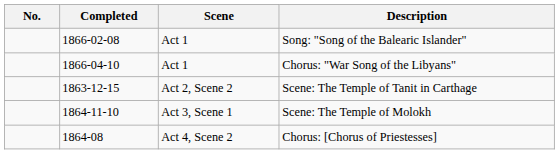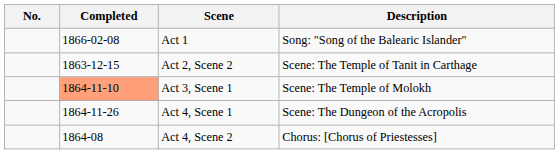- row: 1866-04-10 | Act 1 | Chorus: "War Song of the Libyans"
Scene: The Temple of Molokh | Completed: no background -> lightsalmon background
+ row: 1864-11-26 | Act 4, Scene 1 | Scene: The Dungeon of the Acropolis
